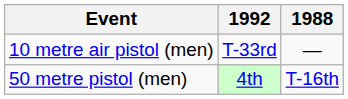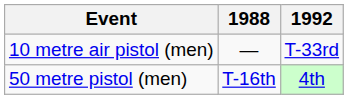columns swapped: 1988 <-> 1992
